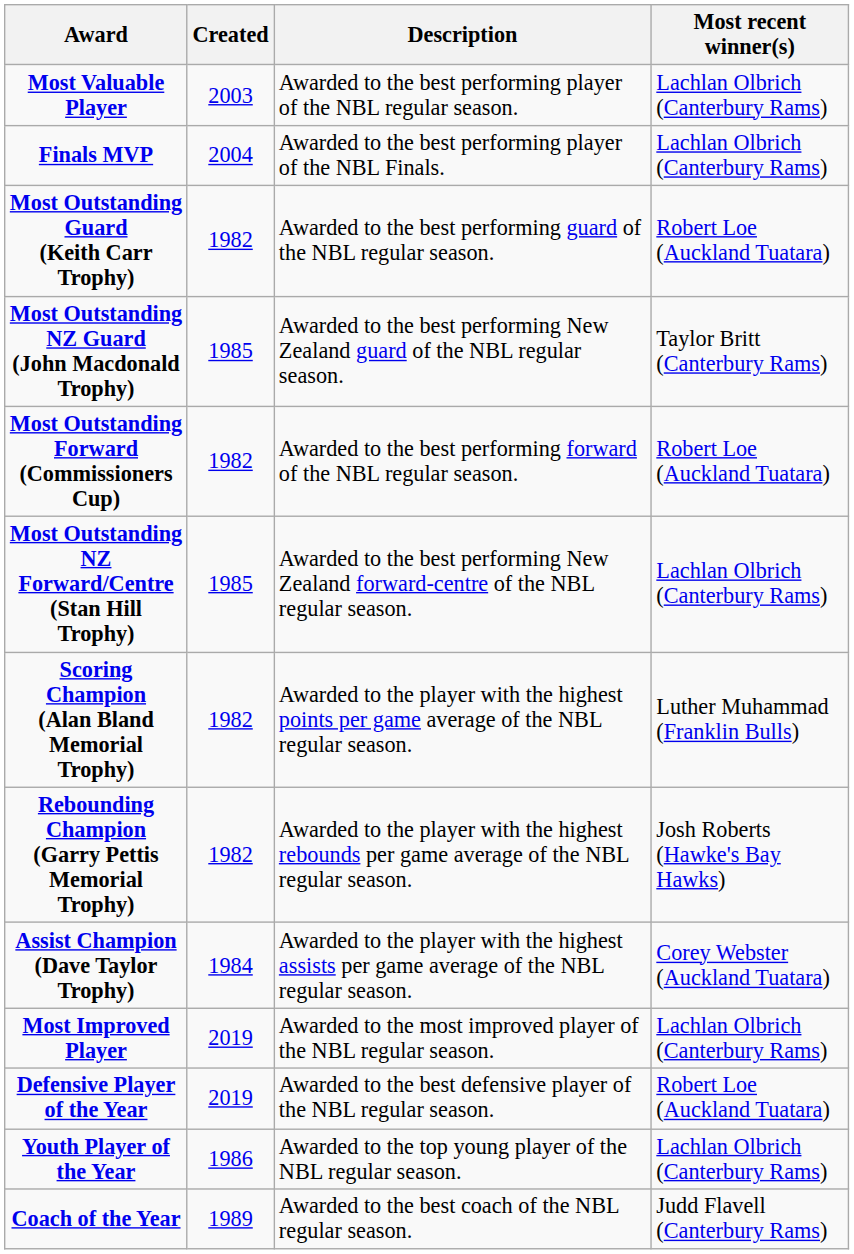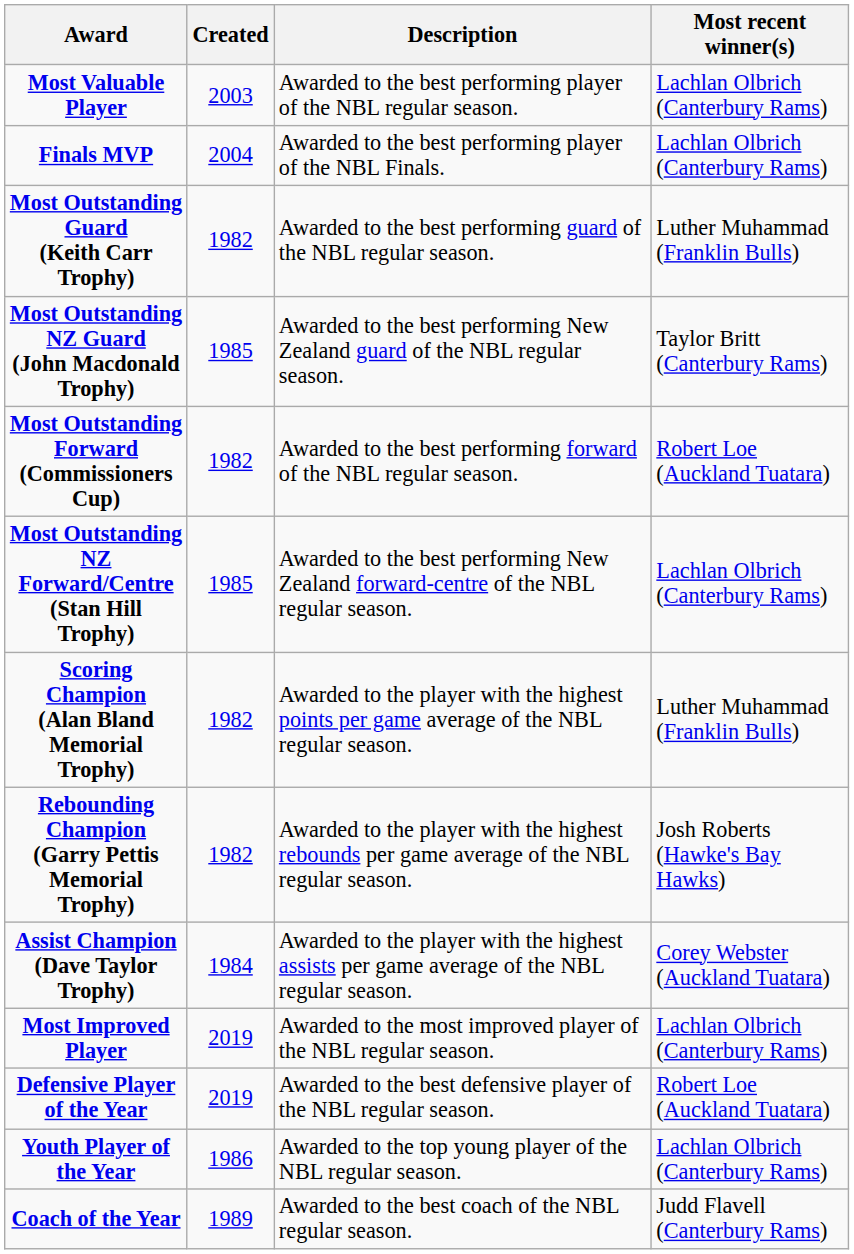Most Outstanding Guard (Keith Carr Trophy) | Most recent winner(s): Robert Loe (Auckland Tuatara) -> Luther Muhammad (Franklin Bulls)
